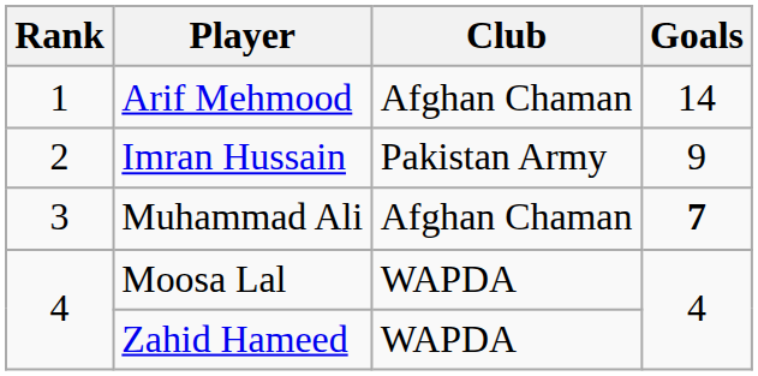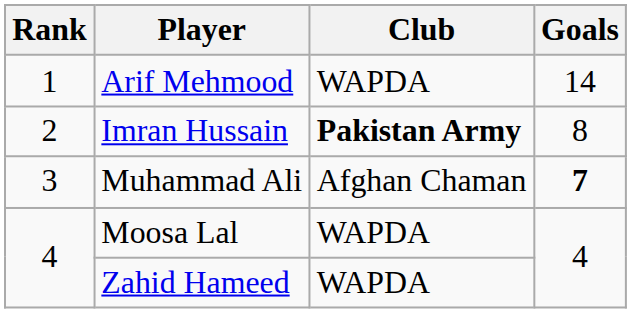Arif Mehmood | Club: Afghan Chaman -> WAPDA
Imran Hussain | Club: normal -> bold
Imran Hussain | Goals: 9 -> 8
